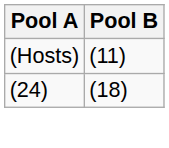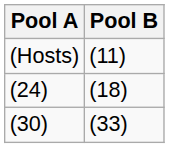+ row: (30) | (33)
